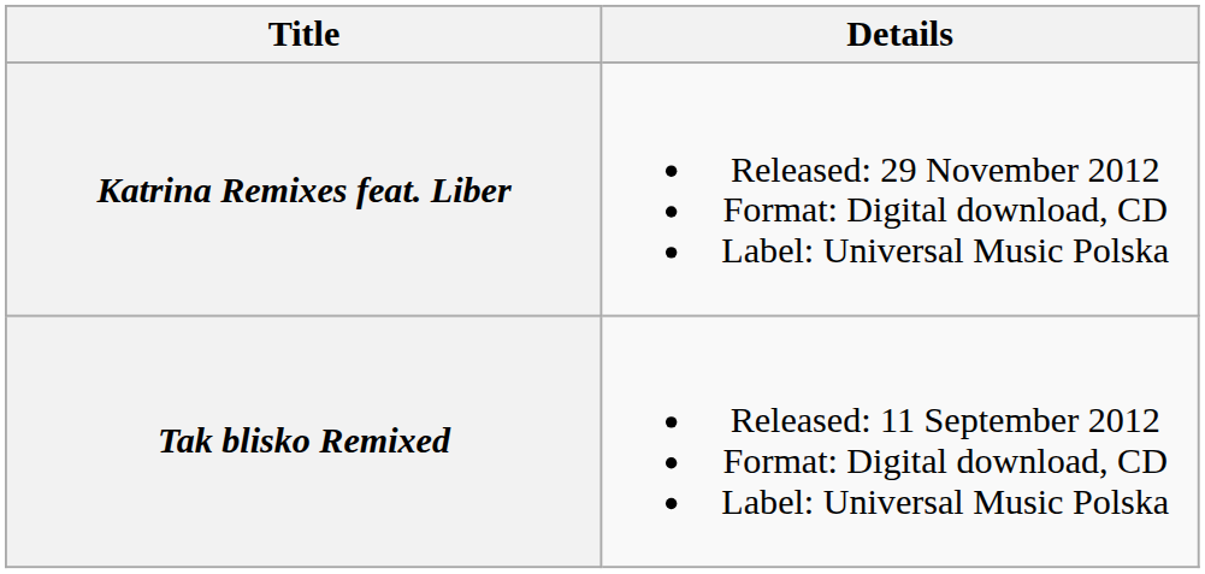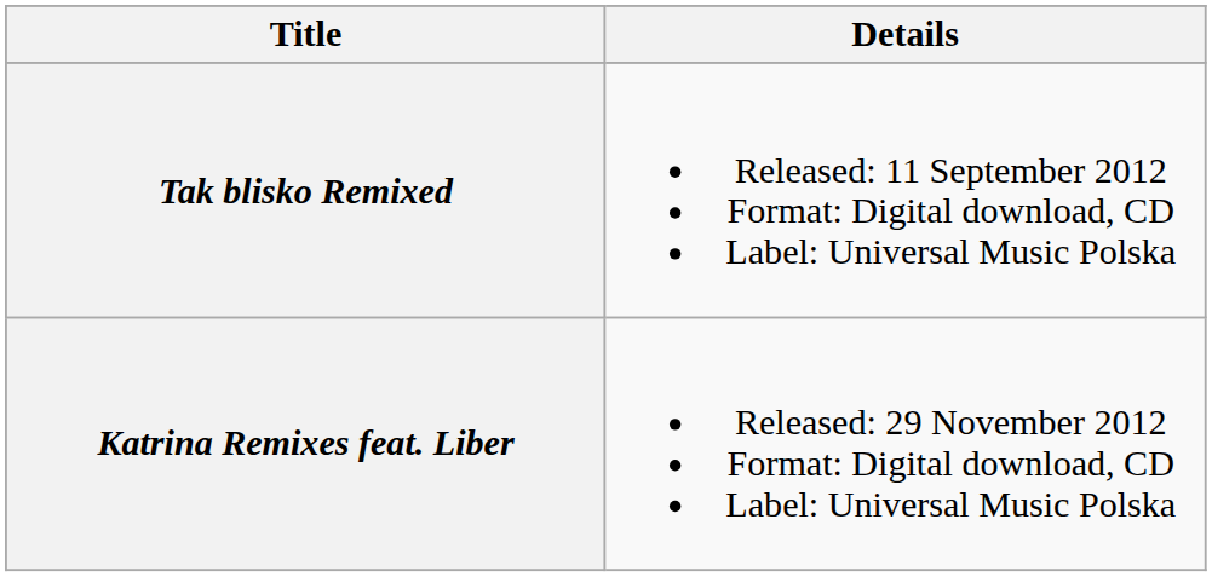rows swapped: Tak blisko Remixed <-> Katrina Remixes feat. Liber
